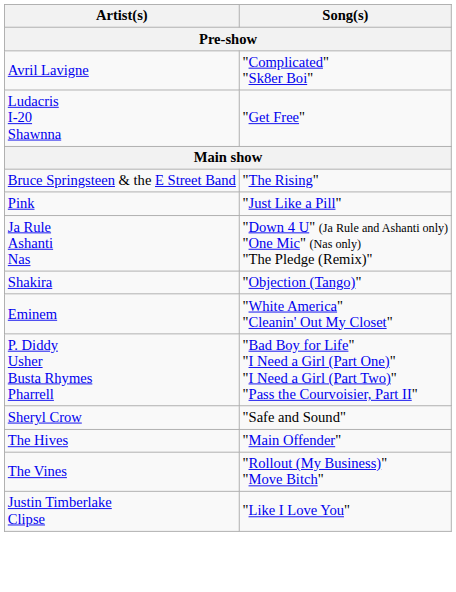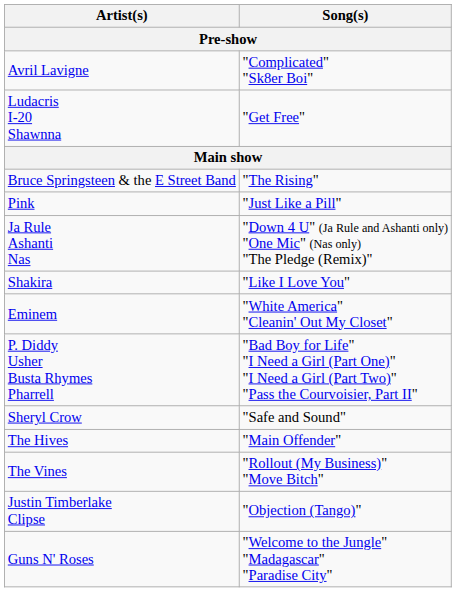Shakira | Song(s): "Objection (Tango)" -> "Like I Love You"
Justin Timberlake Clipse | Song(s): "Like I Love You" -> "Objection (Tango)"
+ row: Guns N' Roses | "Welcome to the Jungle" "Madagascar" "Paradise City"
